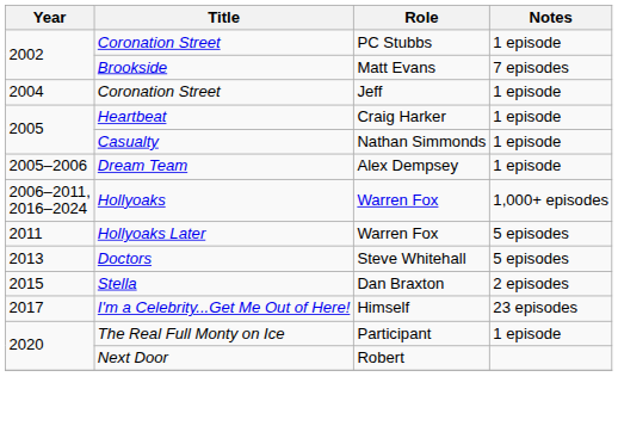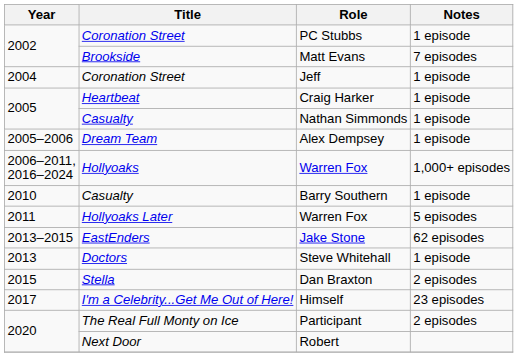+ row: 2010 | Casualty | Barry Southern | 1 episode
+ row: 2013–2015 | EastEnders | Jake Stone | 62 episodes
Steve Whitehall | Notes: 5 episodes -> 1 episode
Participant | Notes: 1 episode -> 2 episodes
